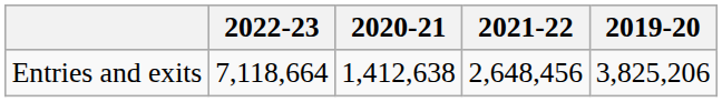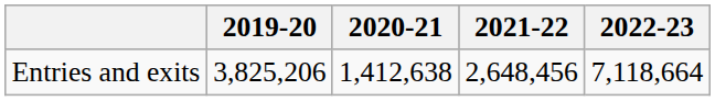columns swapped: 2019-20 <-> 2022-23
